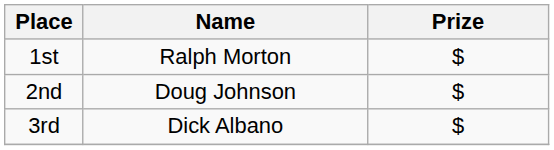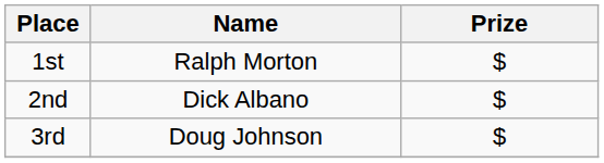2nd | Name: Doug Johnson -> Dick Albano
3rd | Name: Dick Albano -> Doug Johnson
